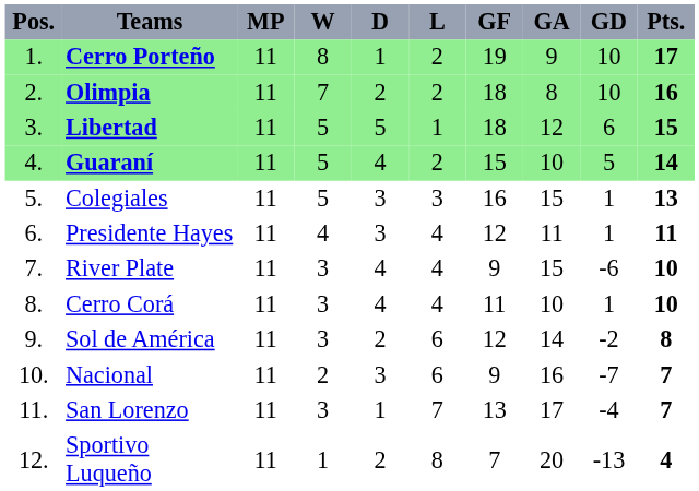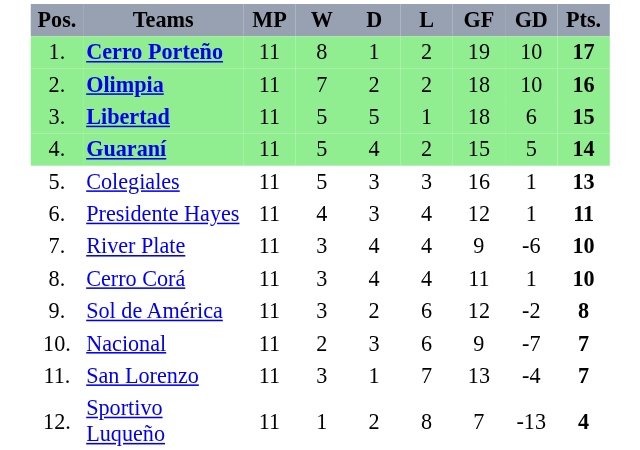- column: GA | 9 | 8 | 12 | 10 | 15 | 11 | 15 | 10 | 14 | 16 | 17 | 20
